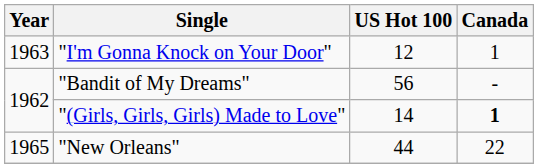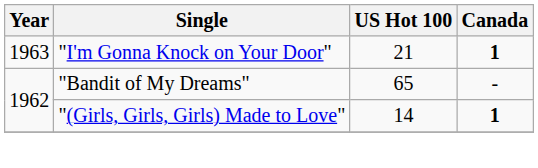"I'm Gonna Knock on Your Door" | US Hot 100: 12 -> 21
"I'm Gonna Knock on Your Door" | Canada: normal -> bold
"Bandit of My Dreams" | US Hot 100: 56 -> 65
- row: 1965 | "New Orleans" | 44 | 22
